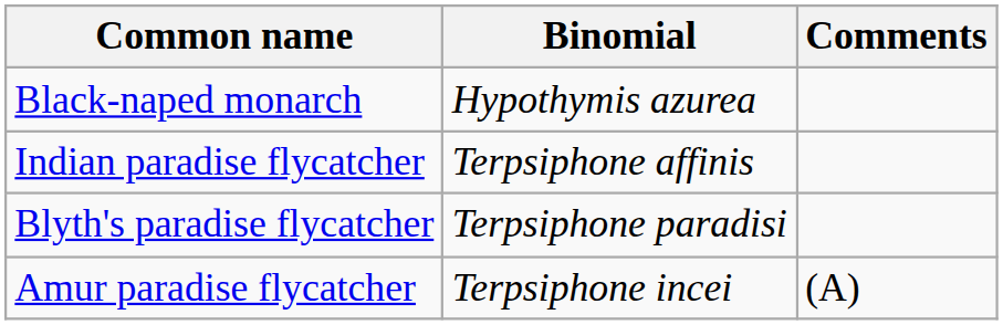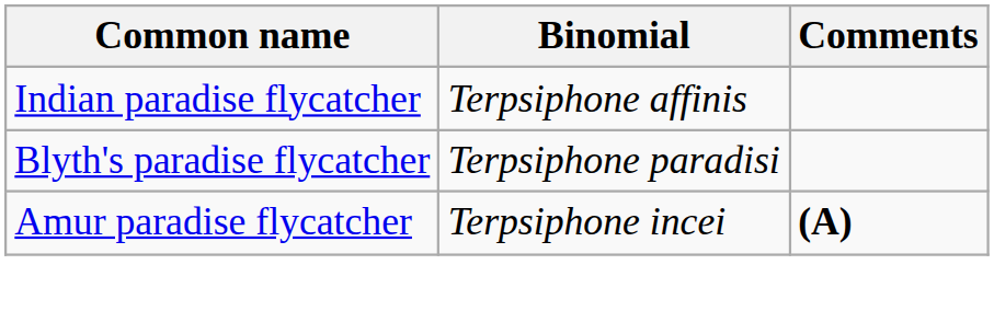- row: Black-naped monarch | Hypothymis azurea
Amur paradise flycatcher | Comments: normal -> bold
